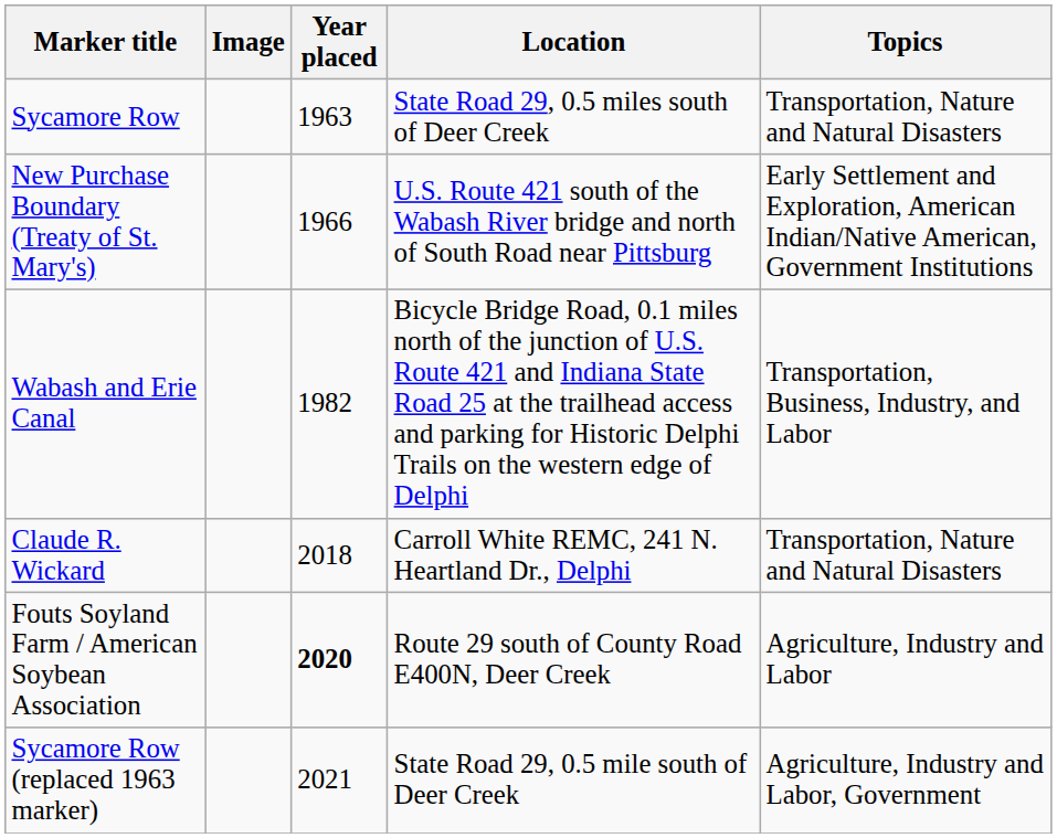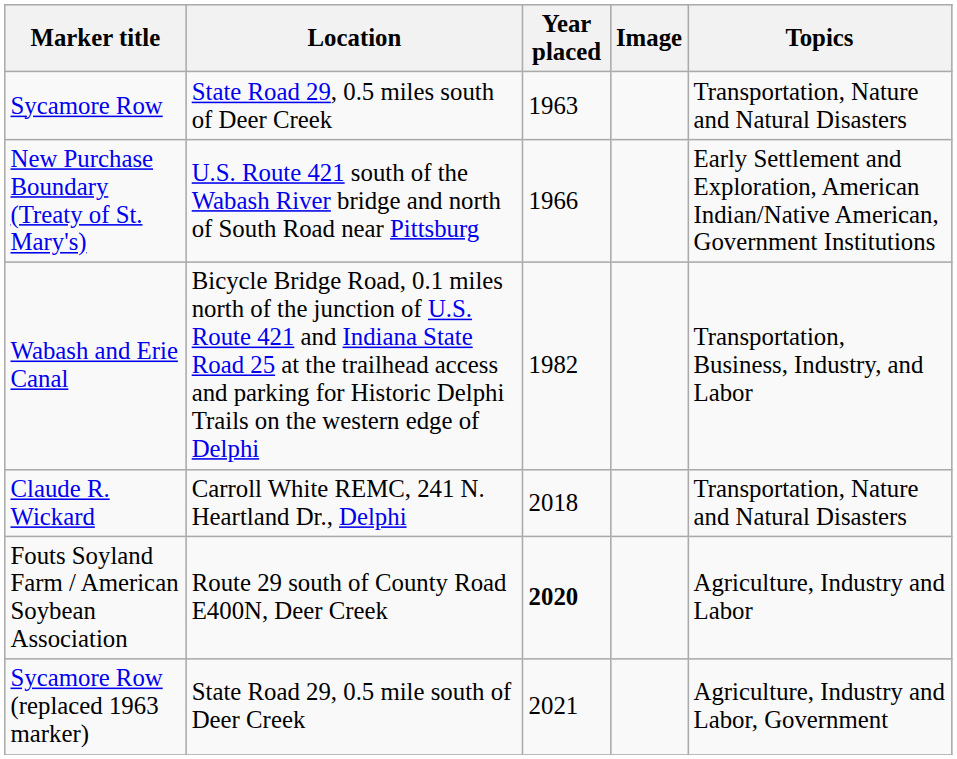columns swapped: Image <-> Location
